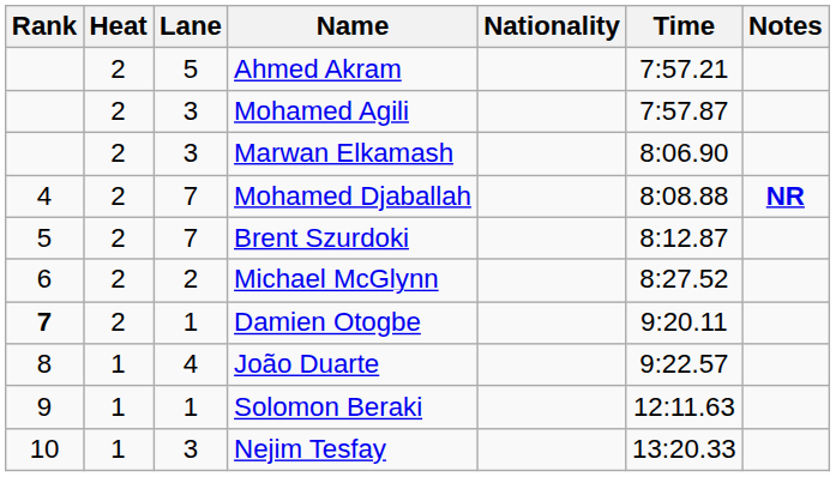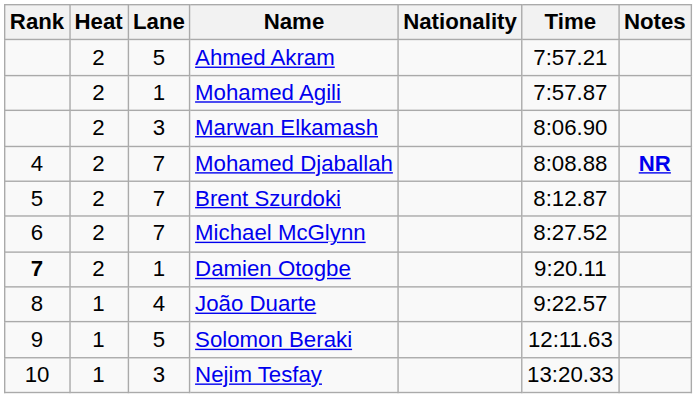Mohamed Agili | Lane: 3 -> 1
Michael McGlynn | Lane: 2 -> 7
Solomon Beraki | Lane: 1 -> 5
